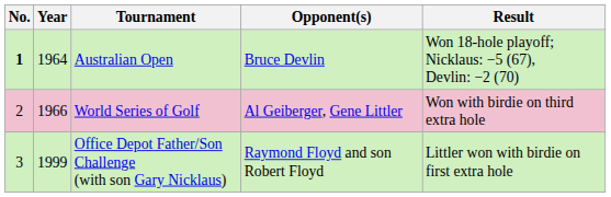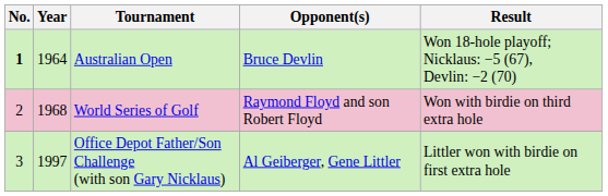World Series of Golf | Year: 1966 -> 1968
World Series of Golf | Opponent(s): Al Geiberger, Gene Littler -> Raymond Floyd and son Robert Floyd
Office Depot Father/Son Challenge (with son Gary Nicklaus) | Year: 1999 -> 1997
Office Depot Father/Son Challenge (with son Gary Nicklaus) | Opponent(s): Raymond Floyd and son Robert Floyd -> Al Geiberger, Gene Littler
